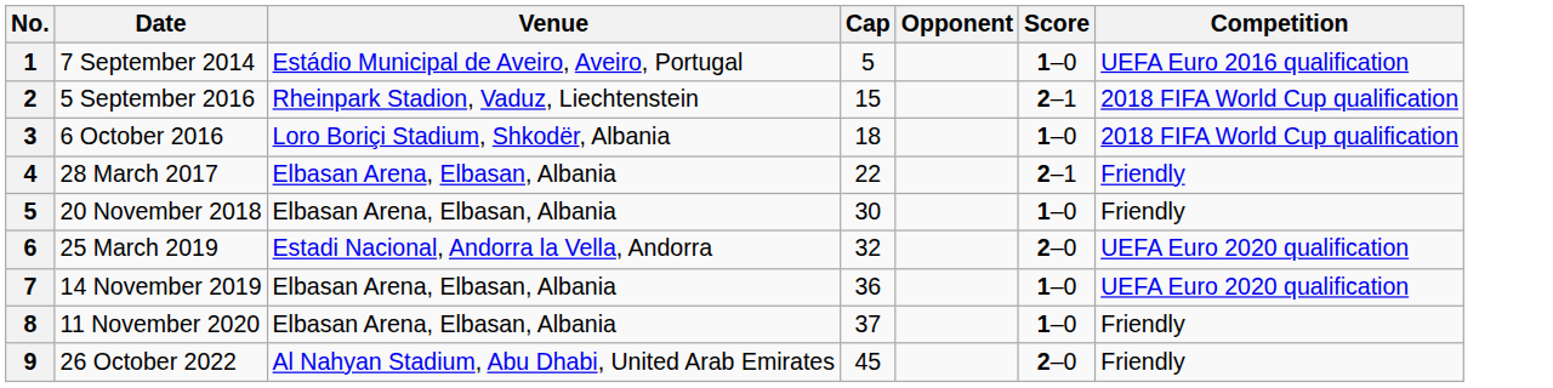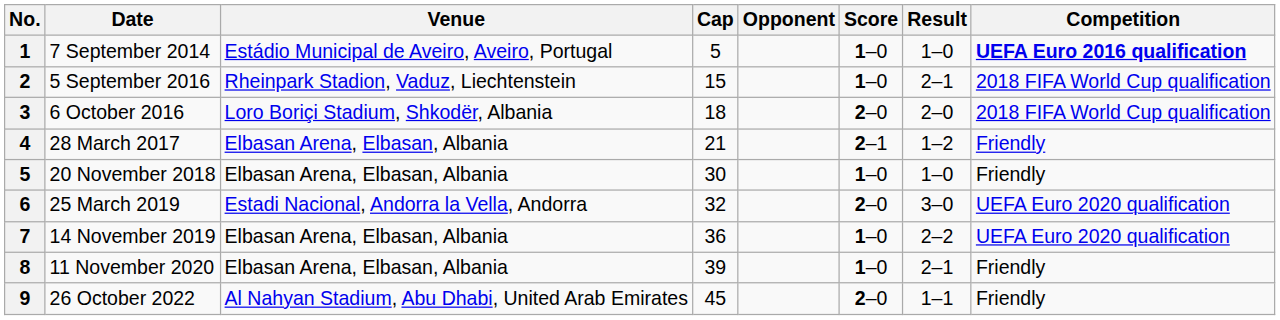+ column: Result | 1–0 | 2–1 | 2–0 | 1–2 | 1–0 | 3–0 | 2–2 | 2–1 | 1–1
7 September 2014 | Competition: normal -> bold
5 September 2016 | Score: 2–1 -> 1–0
6 October 2016 | Score: 1–0 -> 2–0
28 March 2017 | Cap: 22 -> 21
11 November 2020 | Cap: 37 -> 39
